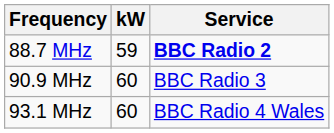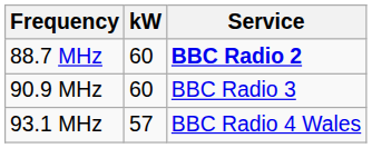88.7 MHz | kW: 59 -> 60
93.1 MHz | kW: 60 -> 57
